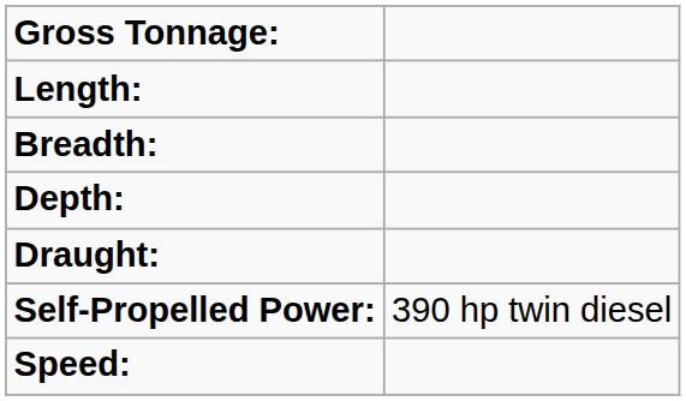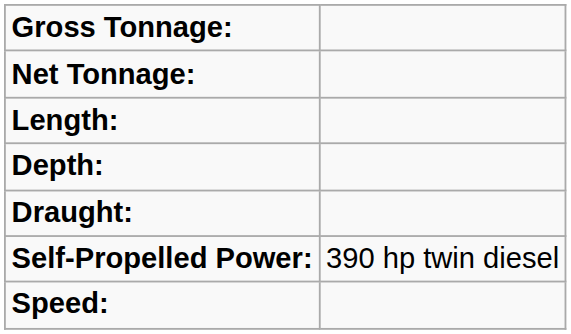+ row: Net Tonnage:
- row: Breadth:
